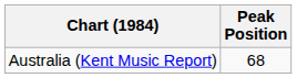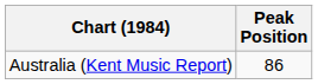Australia (Kent Music Report) | Peak Position: 68 -> 86
